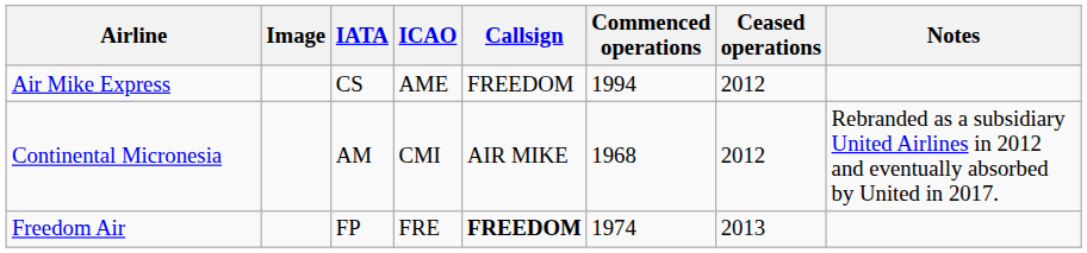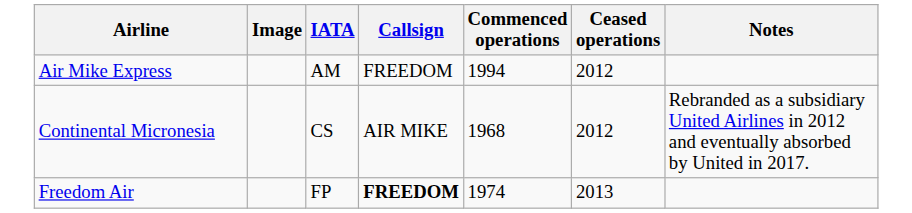- column: ICAO | AME | CMI | FRE
Air Mike Express | IATA: CS -> AM
Continental Micronesia | IATA: AM -> CS
